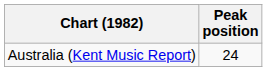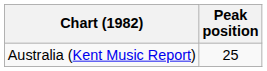Australia (Kent Music Report) | Peak position: 24 -> 25
